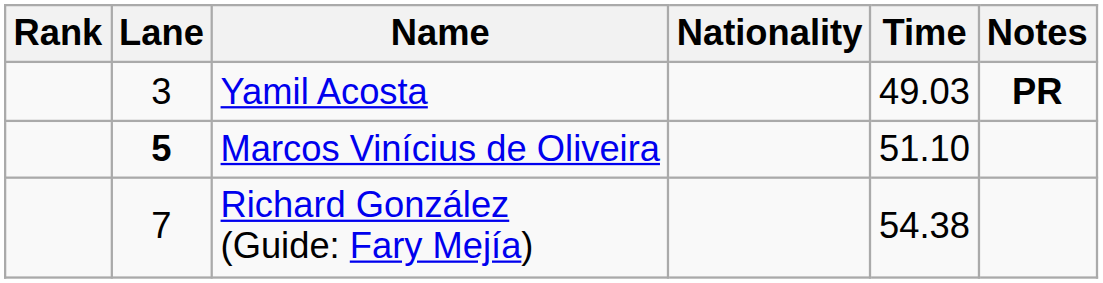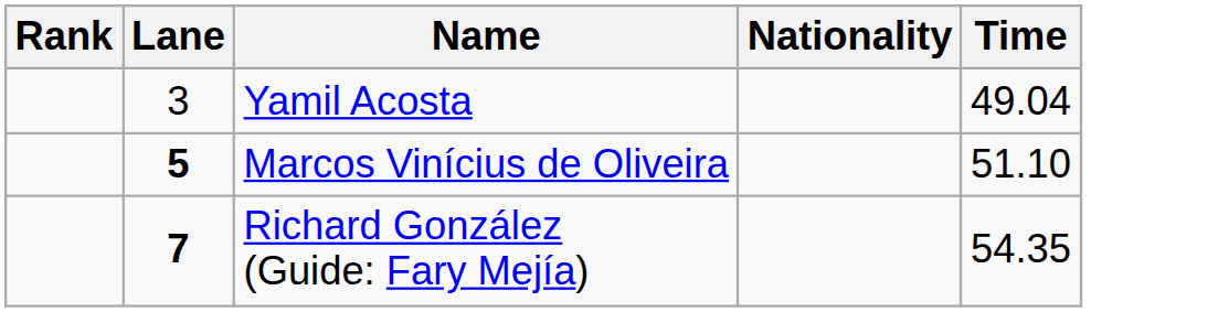- column: Notes | PR
Yamil Acosta | Time: 49.03 -> 49.04
Richard González (Guide: Fary Mejía) | Lane: normal -> bold
Richard González (Guide: Fary Mejía) | Time: 54.38 -> 54.35
